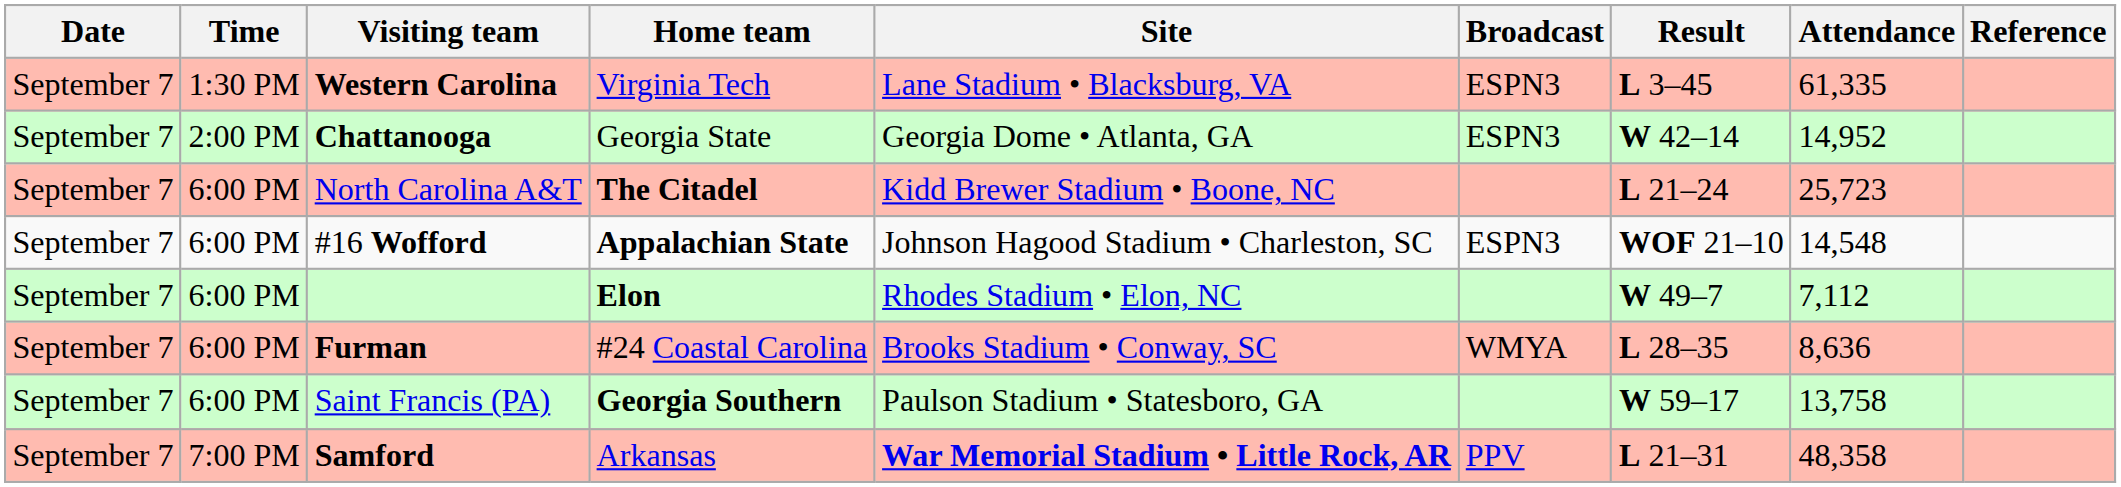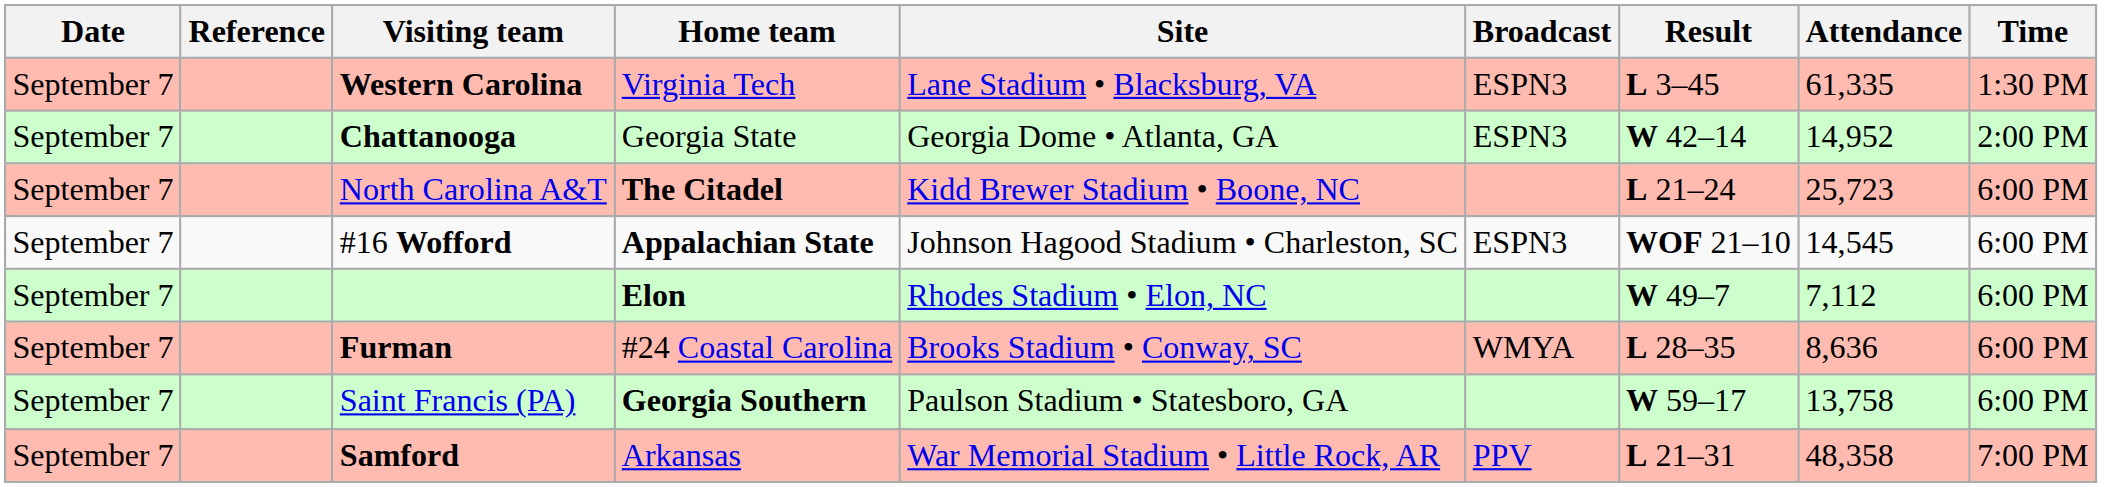columns swapped: Time <-> Reference
#16 Wofford | Attendance: 14,548 -> 14,545
Samford | Site: bold -> normal
